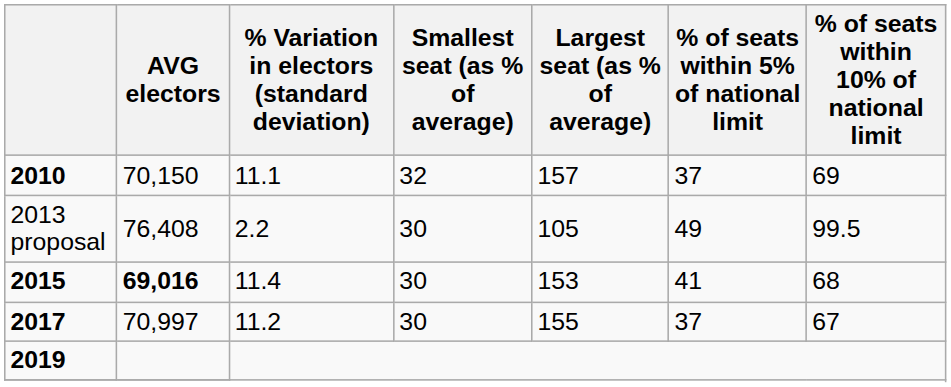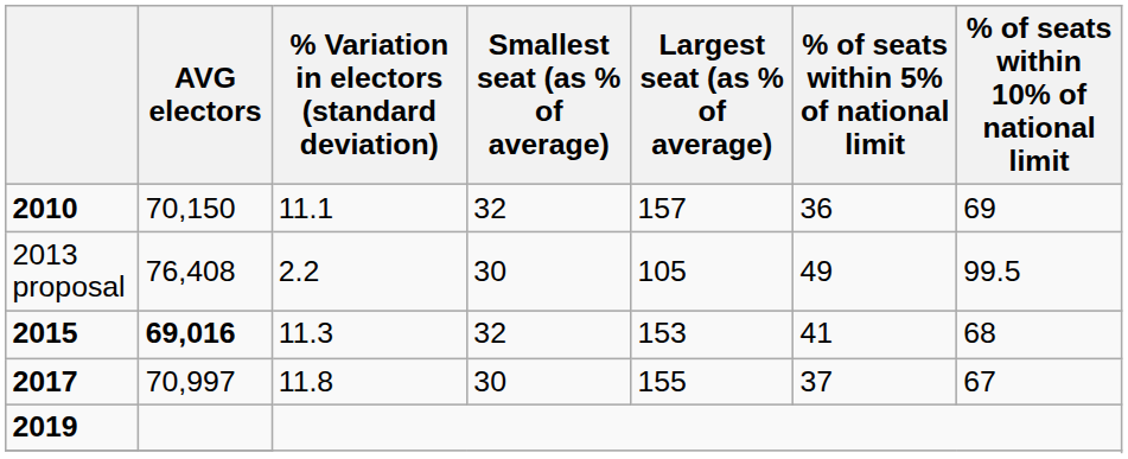2010 | % of seats within 5% of national limit: 37 -> 36
2015 | % Variation in electors (standard deviation): 11.4 -> 11.3
2015 | Smallest seat (as % of average): 30 -> 32
2017 | % Variation in electors (standard deviation): 11.2 -> 11.8
